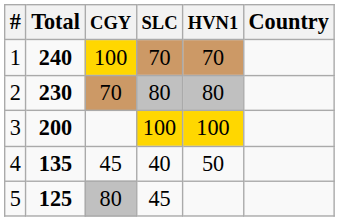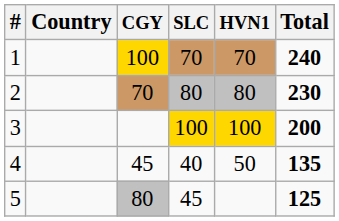columns swapped: Country <-> Total
